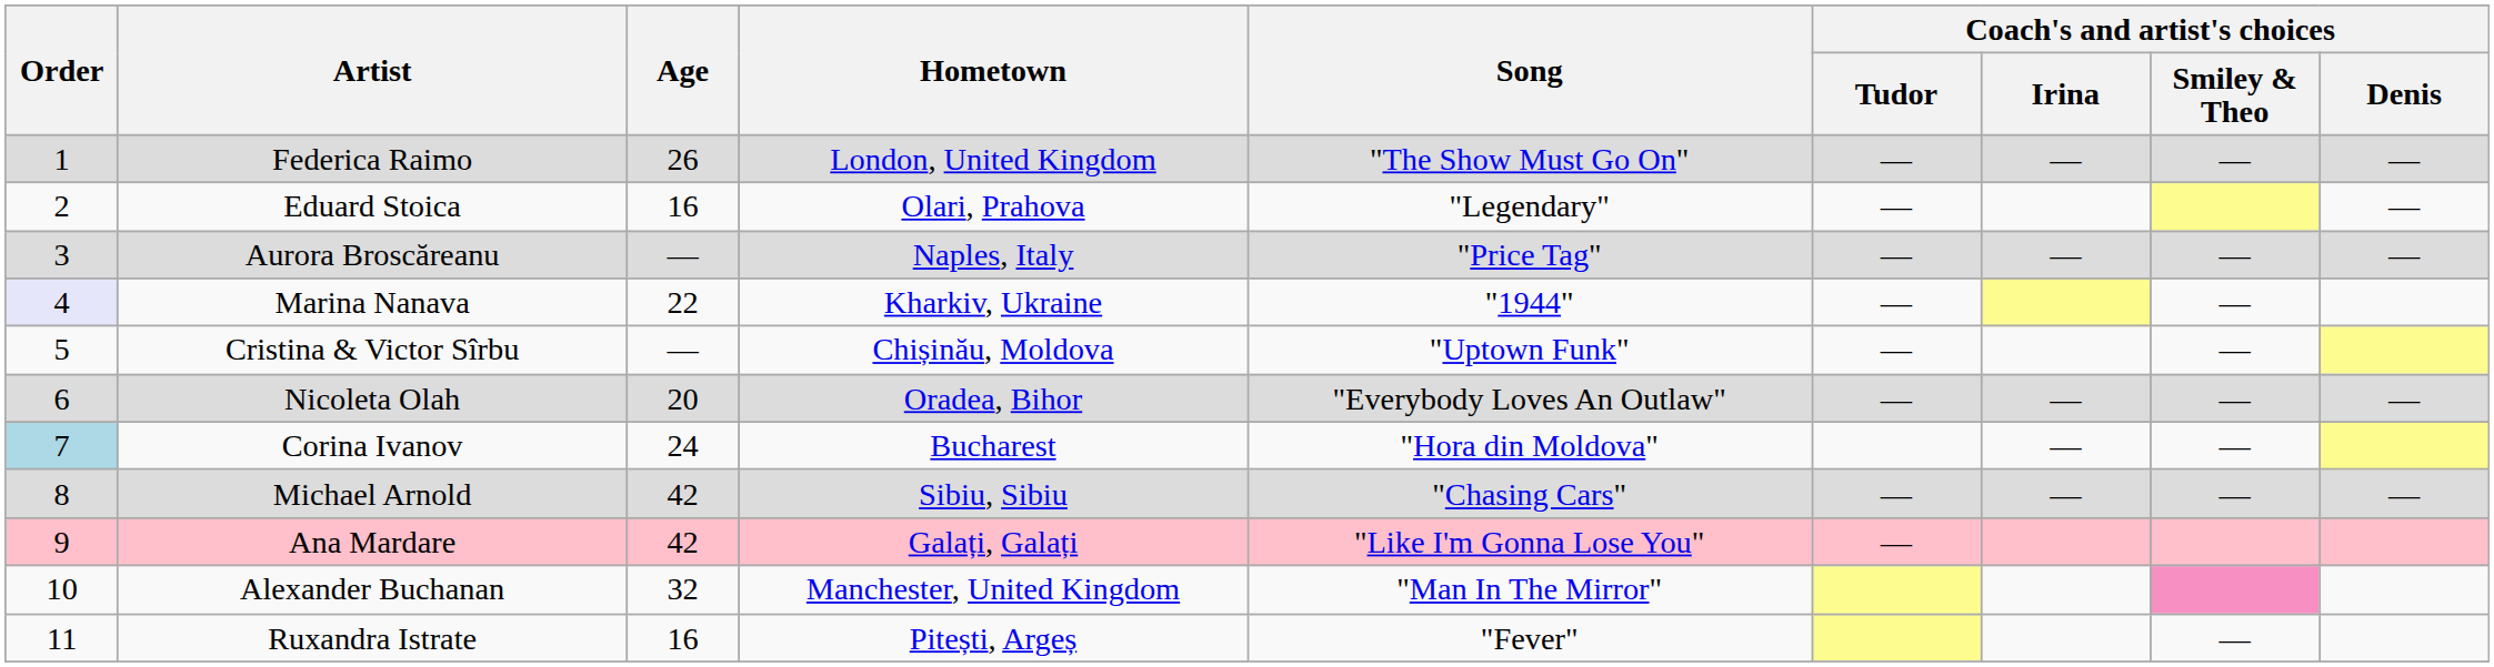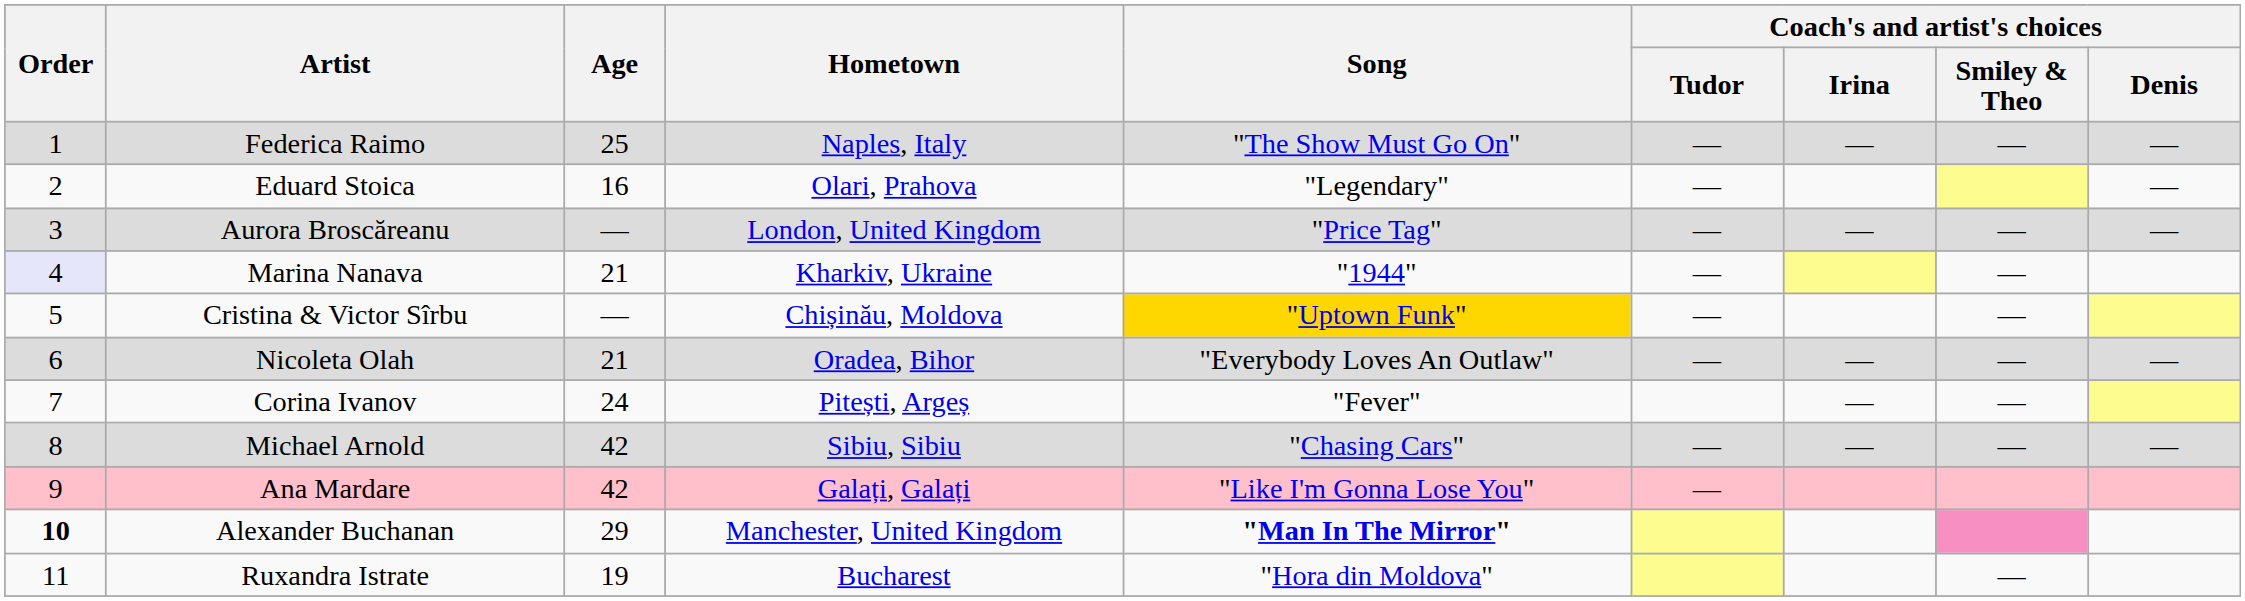Federica Raimo | Age: 26 -> 25
Federica Raimo | Hometown: London, United Kingdom -> Naples, Italy
Aurora Broscăreanu | Hometown: Naples, Italy -> London, United Kingdom
Marina Nanava | Age: 22 -> 21
Cristina & Victor Sîrbu | Song: no background -> gold background
Nicoleta Olah | Age: 20 -> 21
Corina Ivanov | Order: lightblue background -> no background
Corina Ivanov | Hometown: Bucharest -> Pitești, Argeș
Corina Ivanov | Song: "Hora din Moldova" -> "Fever"
Alexander Buchanan | Order: normal -> bold
Alexander Buchanan | Age: 32 -> 29
Alexander Buchanan | Song: normal -> bold
Ruxandra Istrate | Age: 16 -> 19
Ruxandra Istrate | Hometown: Pitești, Argeș -> Bucharest
Ruxandra Istrate | Song: "Fever" -> "Hora din Moldova"
